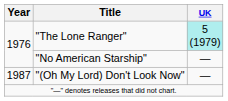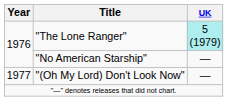"(Oh My Lord) Don't Look Now" | Year: 1987 -> 1977
